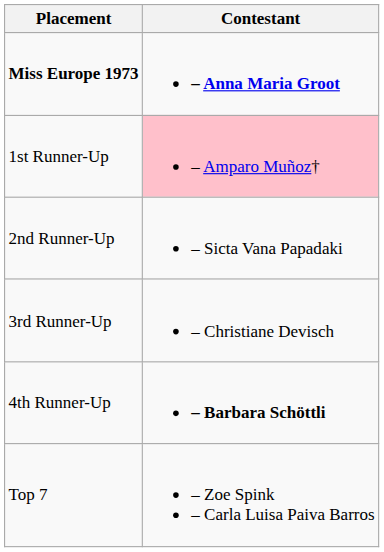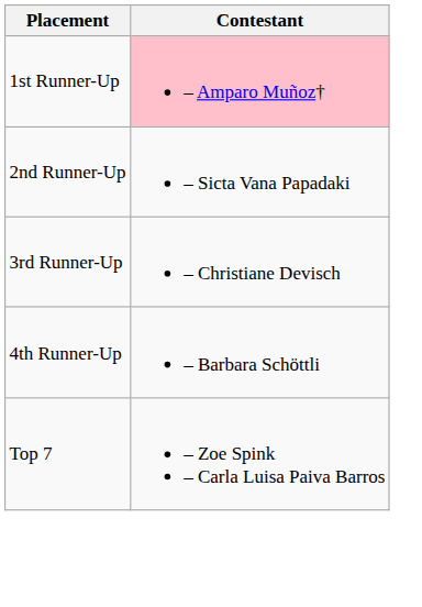- row: Miss Europe 1973 | – Anna Maria Groot
4th Runner-Up | Contestant: bold -> normal
